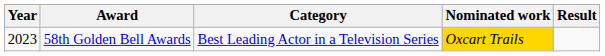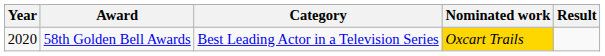58th Golden Bell Awards | Year: 2023 -> 2020
